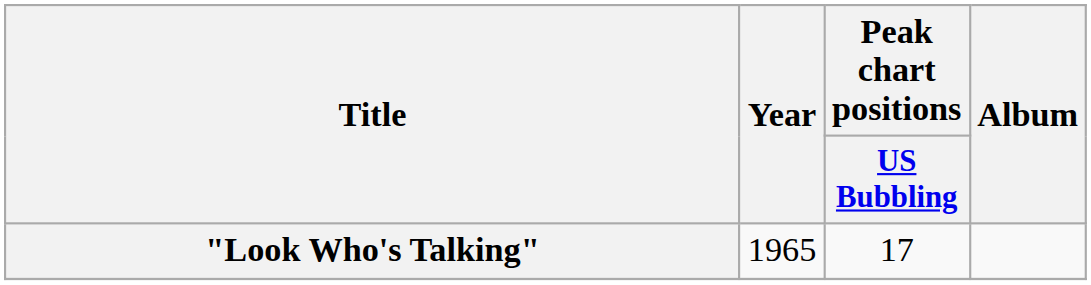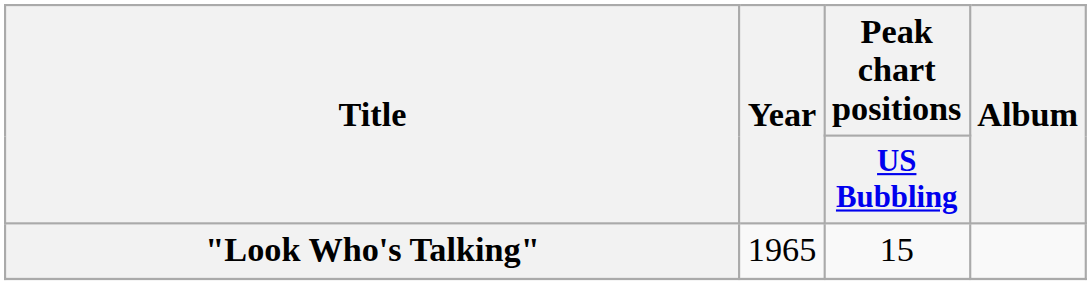"Look Who's Talking" | Peak chart positions / US Bubbling: 17 -> 15
